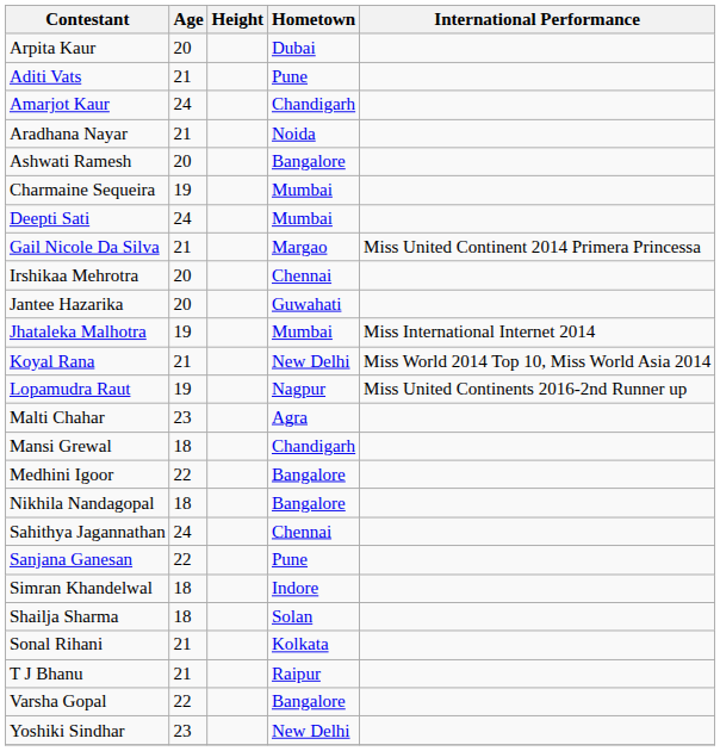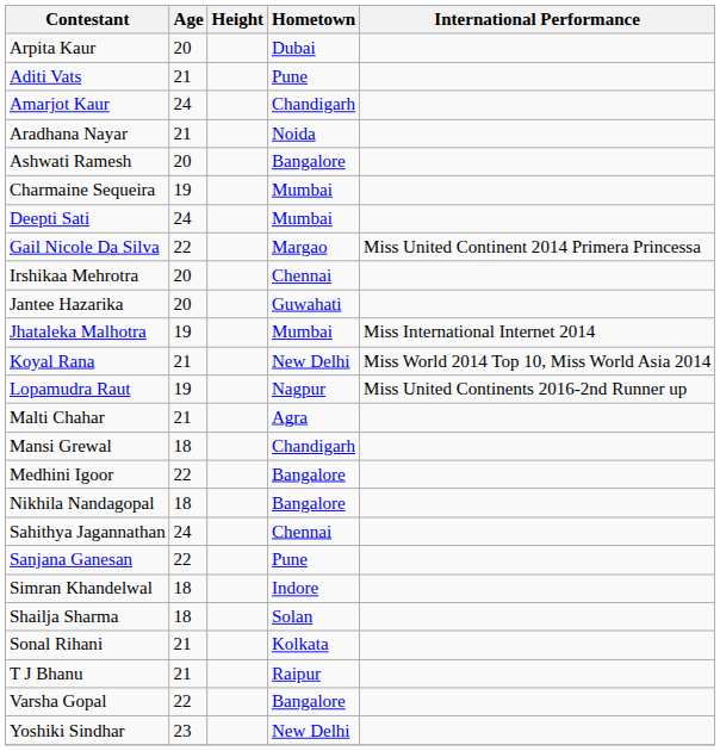Gail Nicole Da Silva | Age: 21 -> 22
Malti Chahar | Age: 23 -> 21
